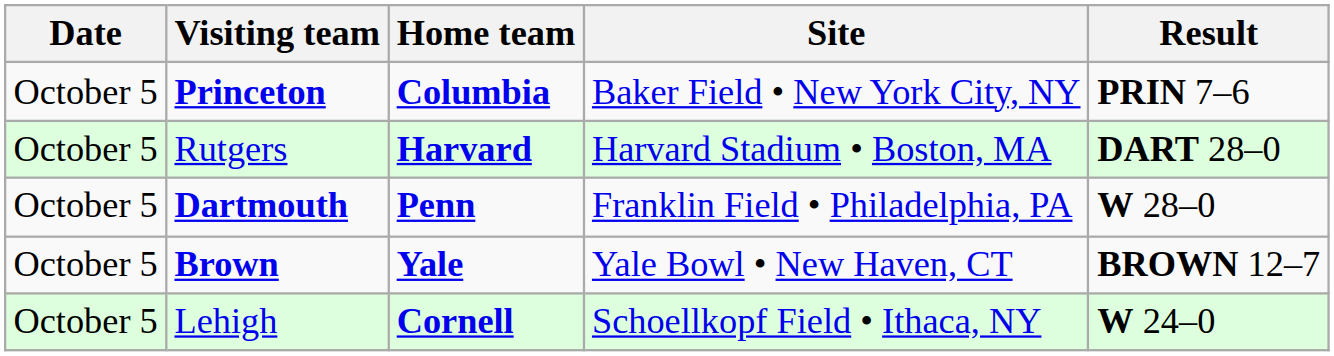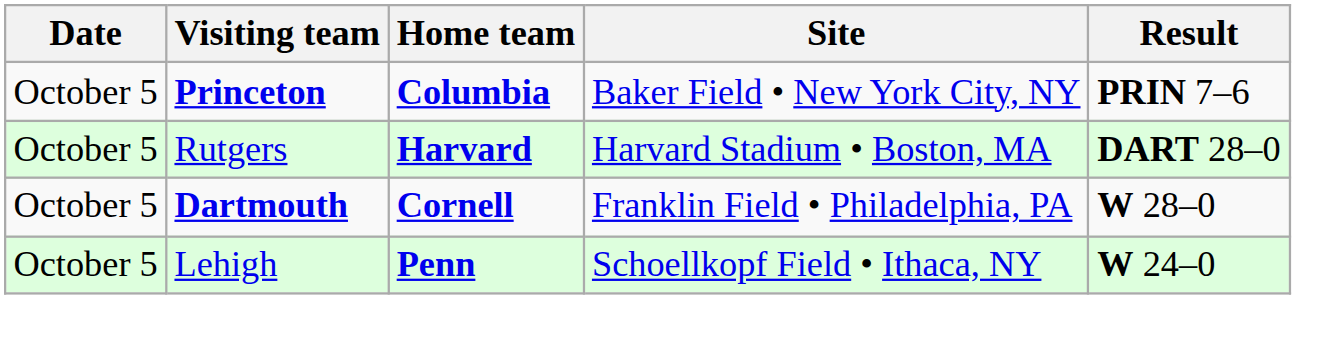Dartmouth | Home team: Penn -> Cornell
- row: October 5 | Brown | Yale | Yale Bowl • New Haven, CT | BROWN 12–7
Lehigh | Home team: Cornell -> Penn
